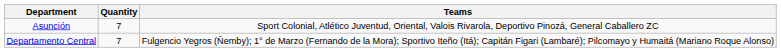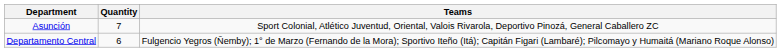Departamento Central | Quantity: 7 -> 6
